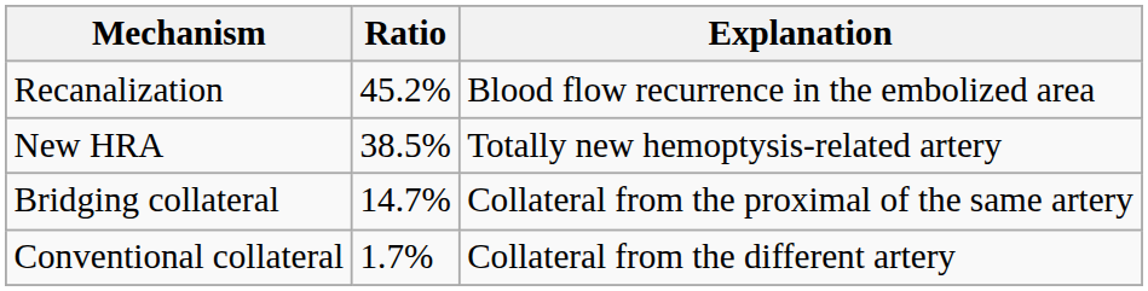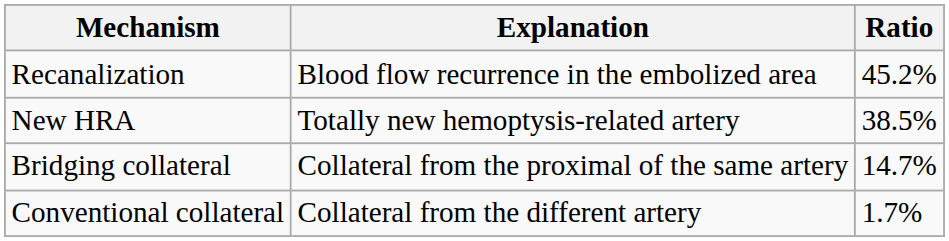columns swapped: Ratio <-> Explanation
